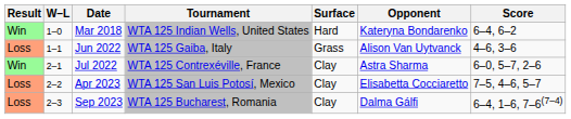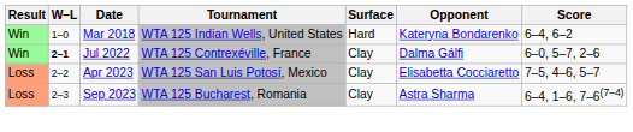- row: Loss | 1–1 | Jun 2022 | WTA 125 Gaiba, Italy | Grass | Alison Van Uytvanck | 4–6, 3–6
Jul 2022 | W–L: normal -> bold
Jul 2022 | Opponent: Astra Sharma -> Dalma Gálfi
Sep 2023 | Opponent: Dalma Gálfi -> Astra Sharma
